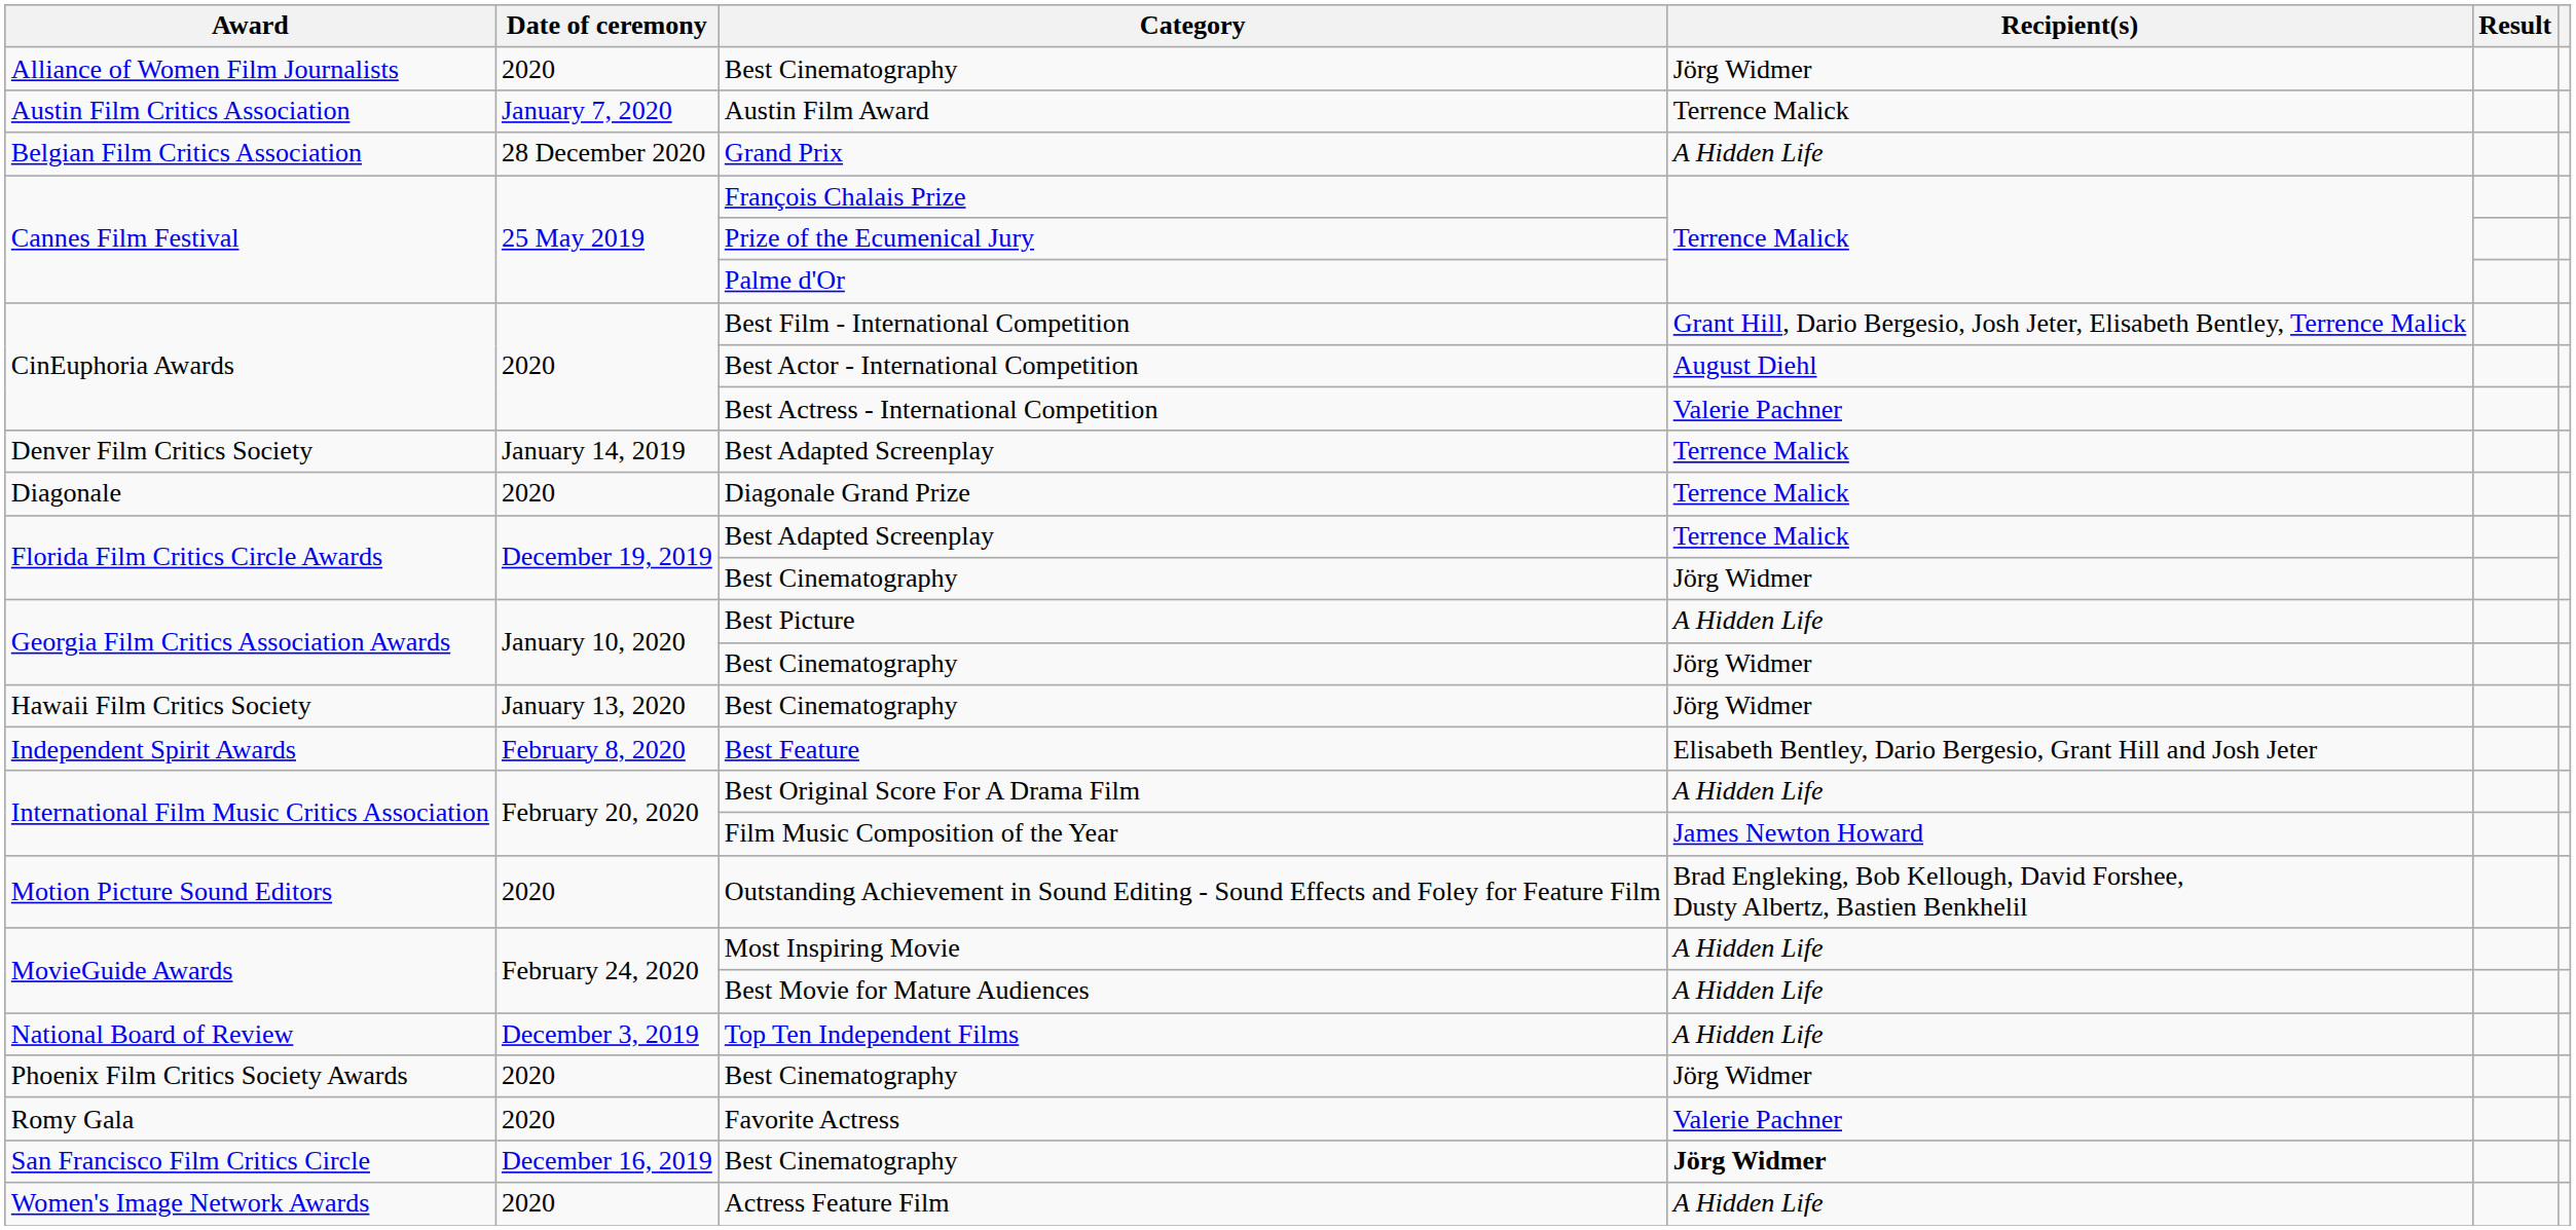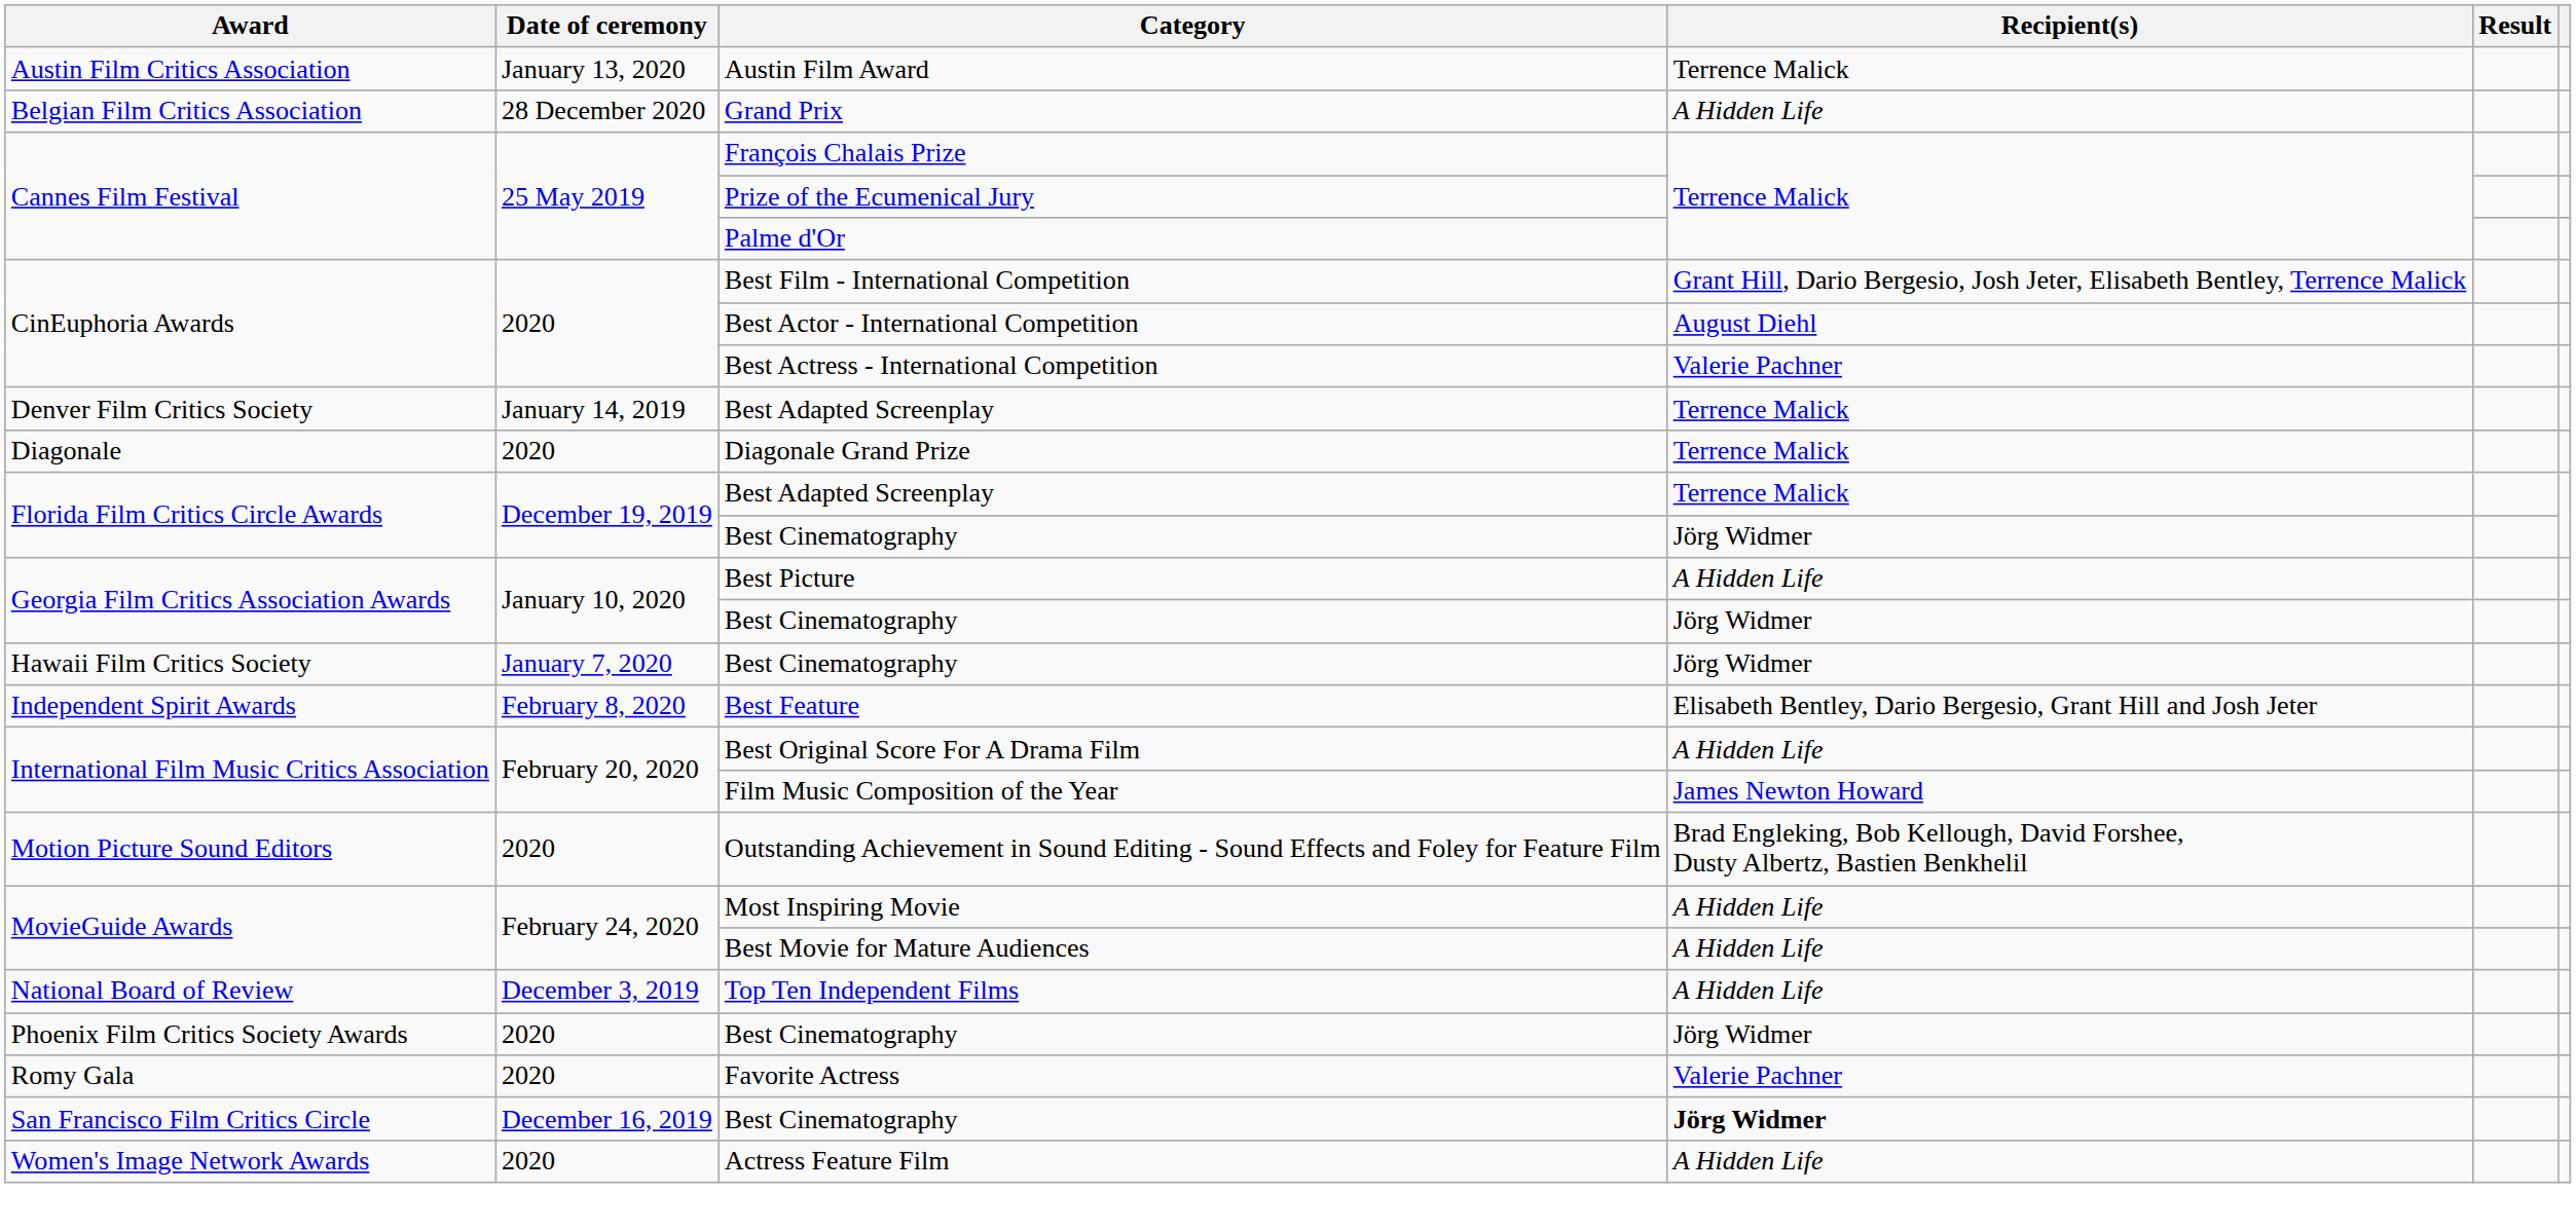- row: Alliance of Women Film Journalists | 2020 | Best Cinematography | Jörg Widmer
Austin Film Award | Date of ceremony: January 7, 2020 -> January 13, 2020
Hawaii Film Critics Society / Best Cinematography | Date of ceremony: January 13, 2020 -> January 7, 2020
